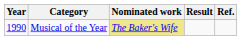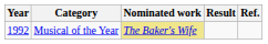Musical of the Year | Year: 1990 -> 1992
